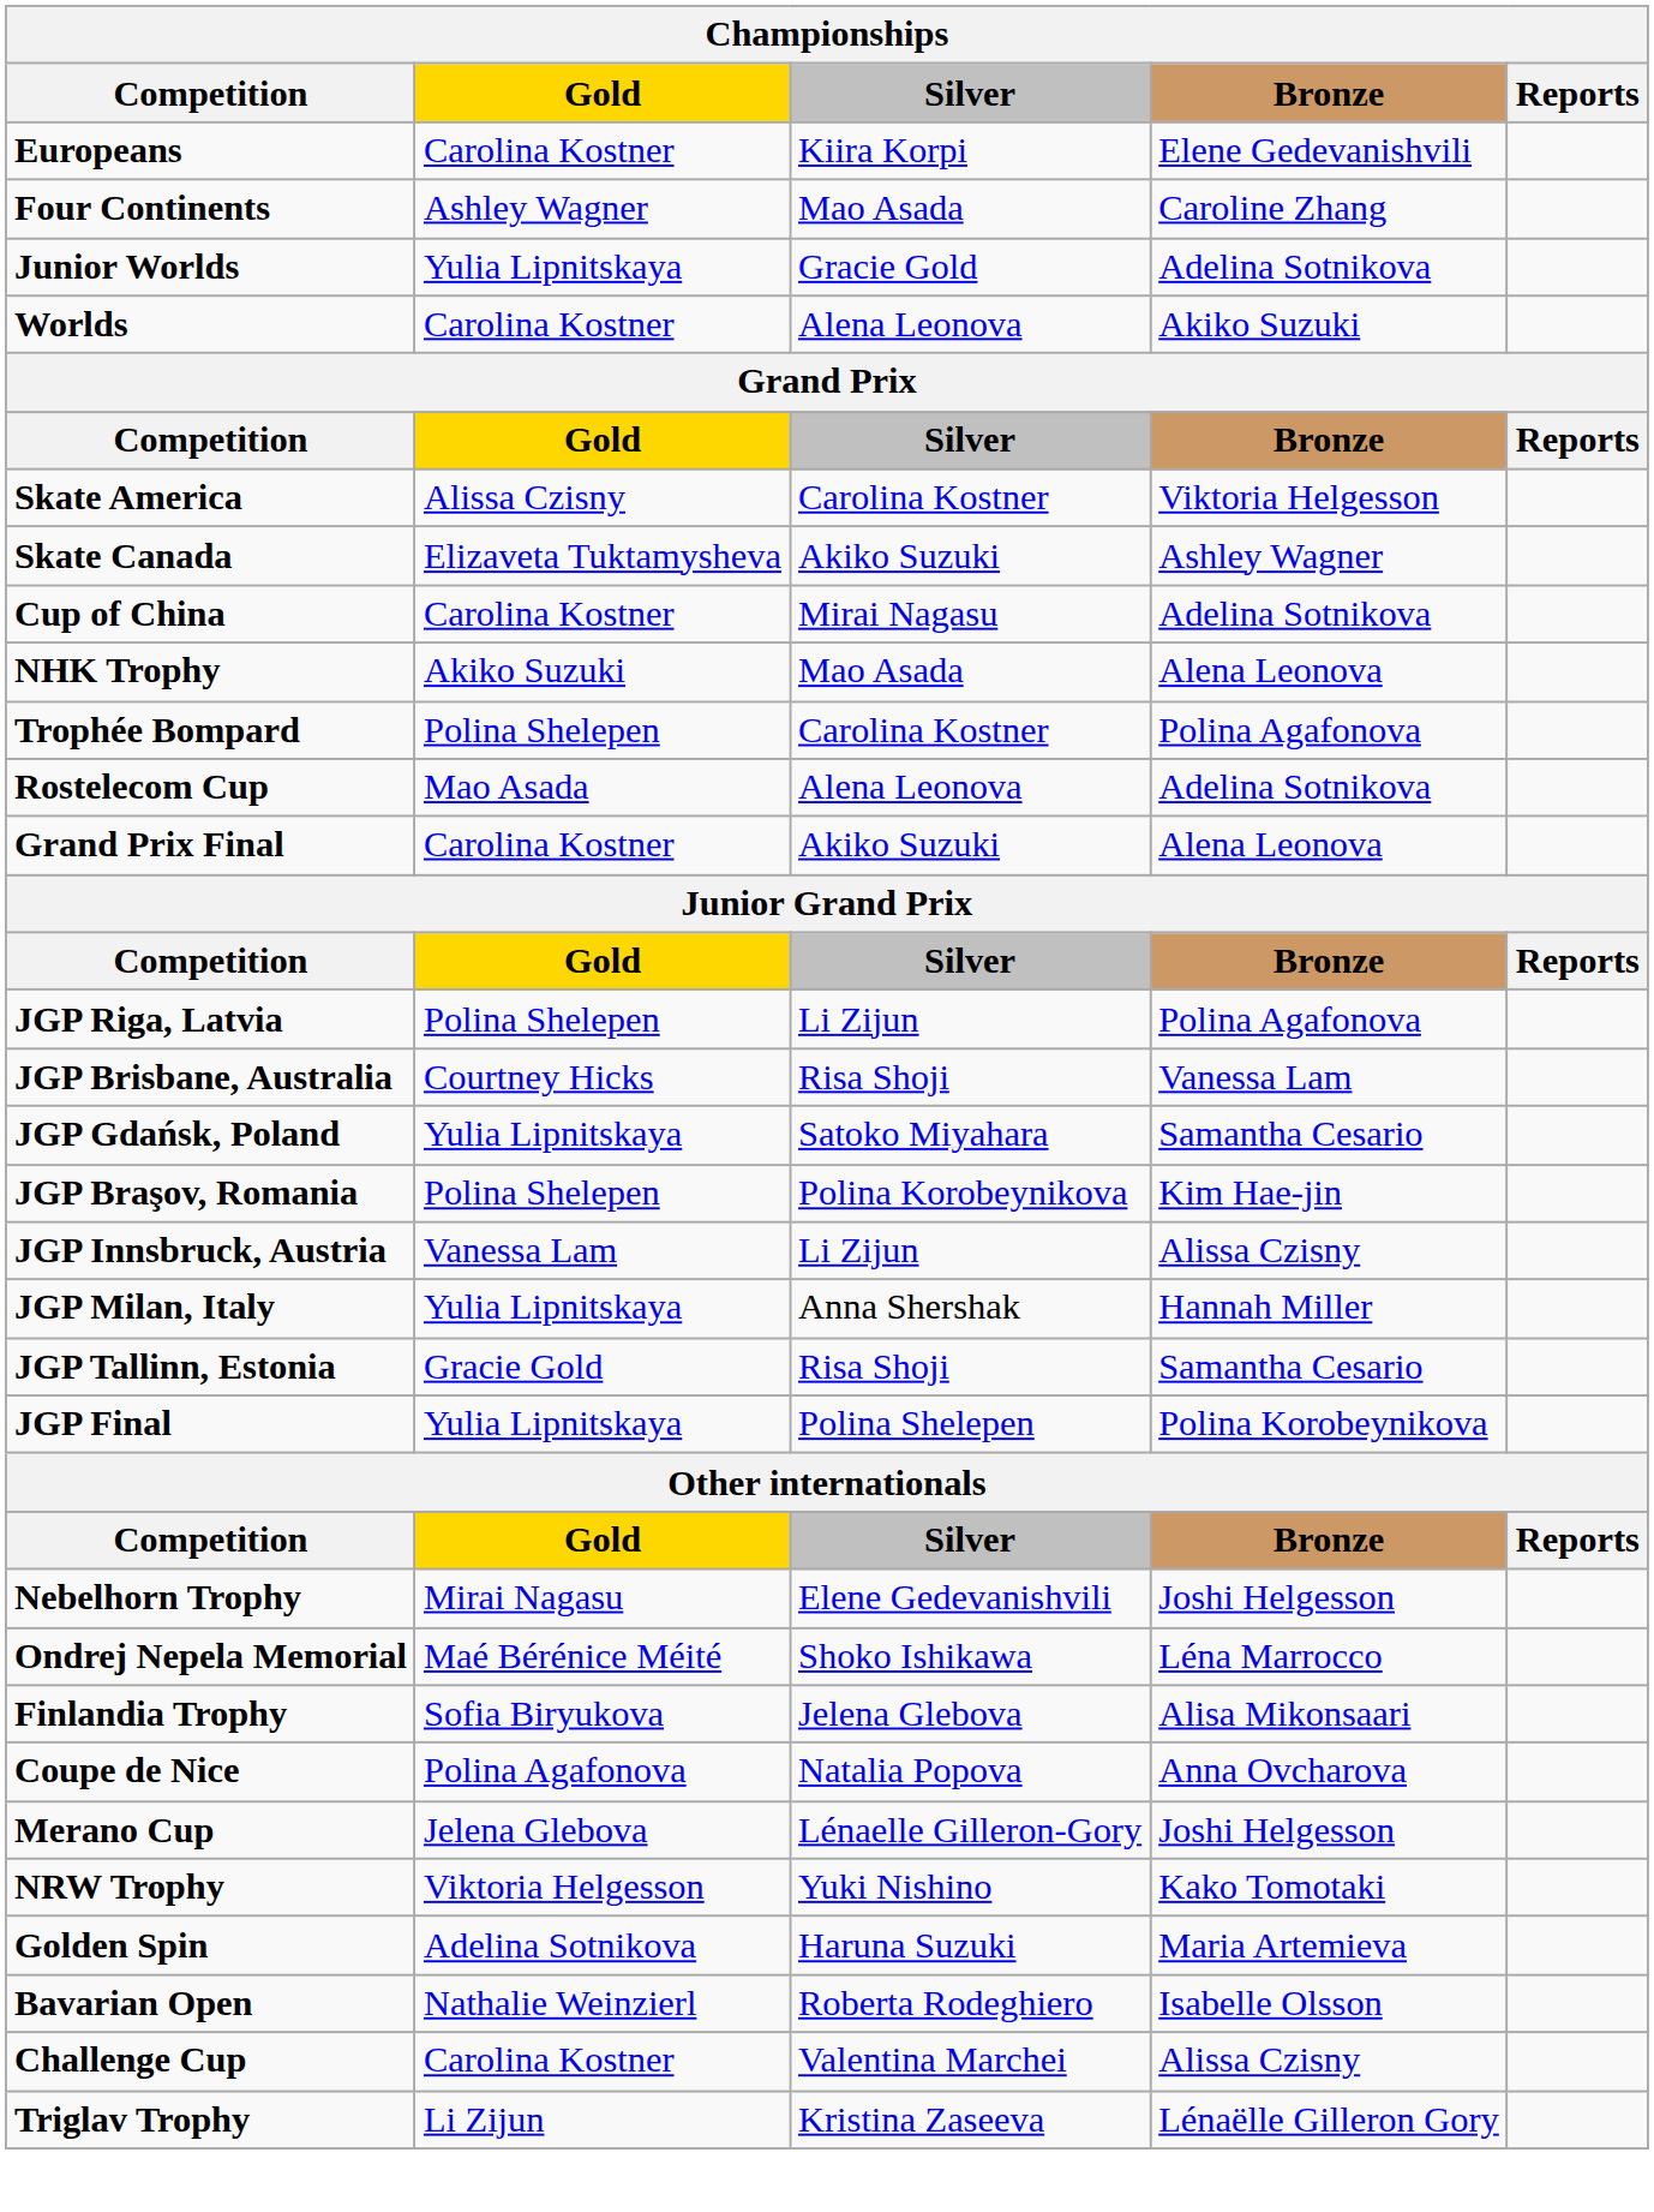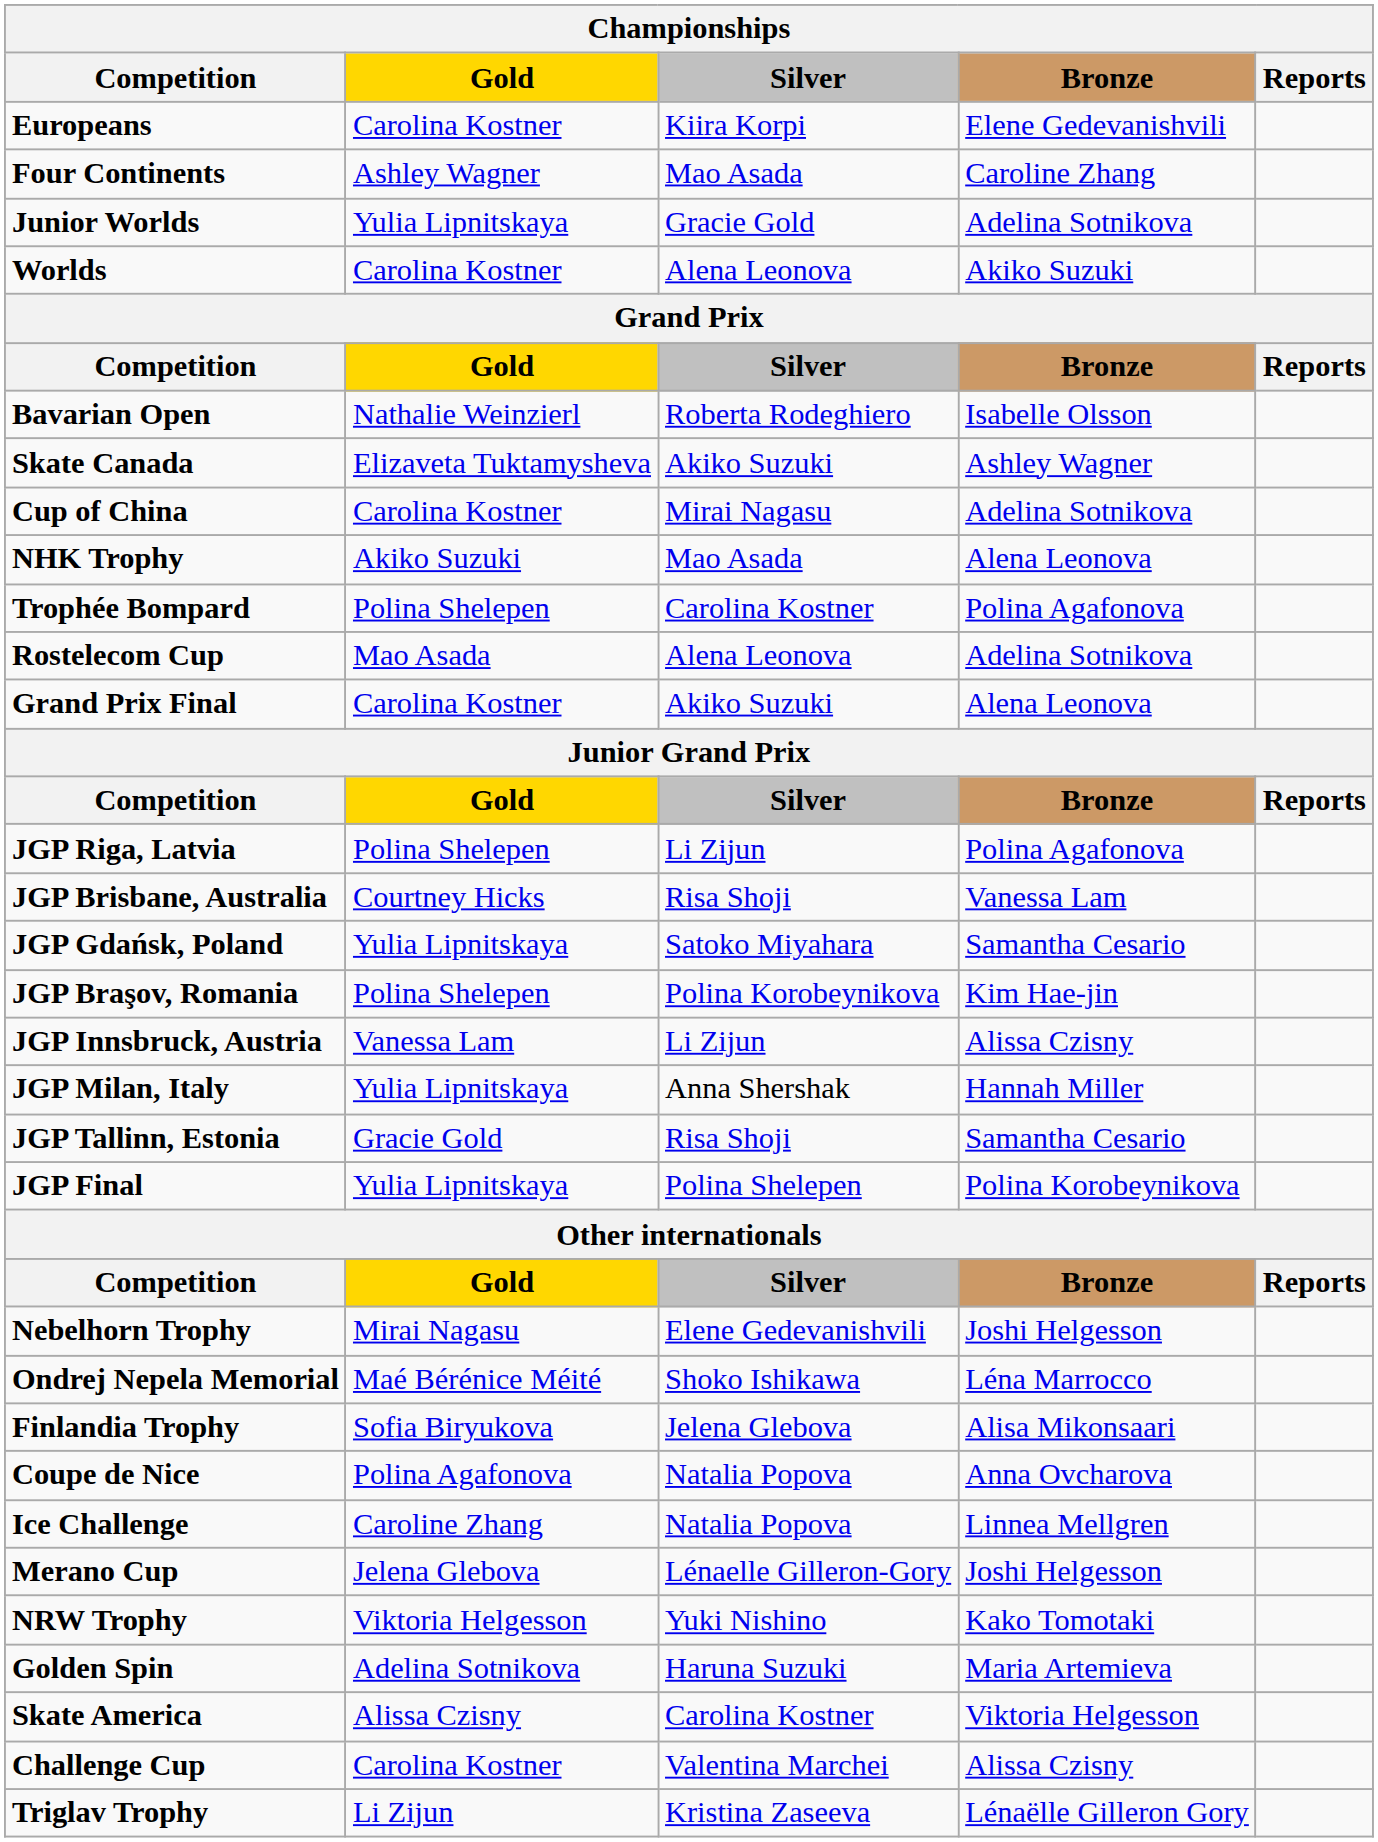rows swapped: Skate America <-> Bavarian Open
+ row: Ice Challenge | Caroline Zhang | Natalia Popova | Linnea Mellgren
